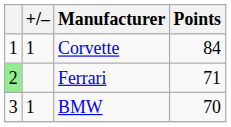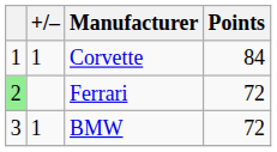Ferrari | Points: 71 -> 72
BMW | Points: 70 -> 72
